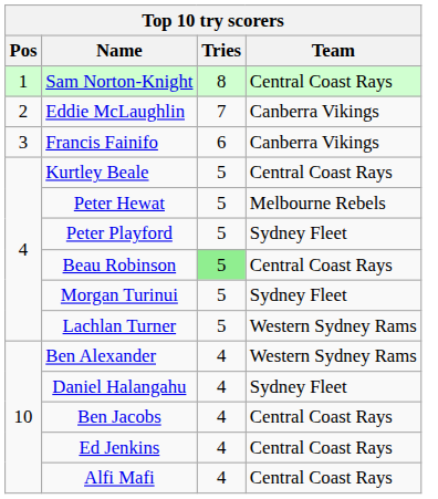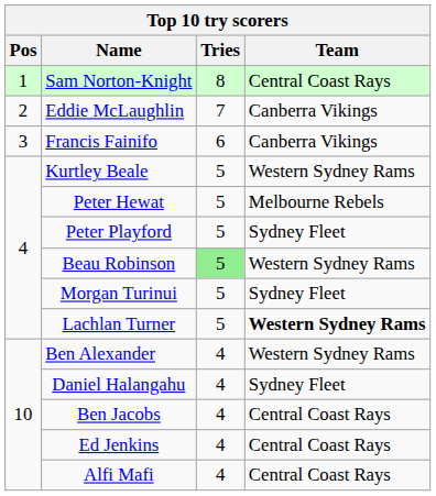Kurtley Beale | Team: Central Coast Rays -> Western Sydney Rams
Beau Robinson | Team: Central Coast Rays -> Western Sydney Rams
Lachlan Turner | Team: normal -> bold
